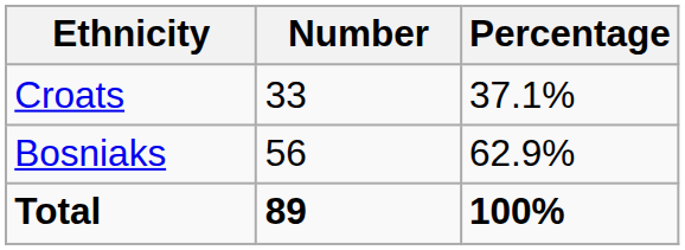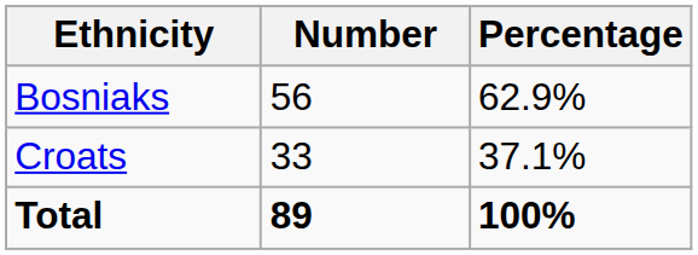rows swapped: Bosniaks <-> Croats
